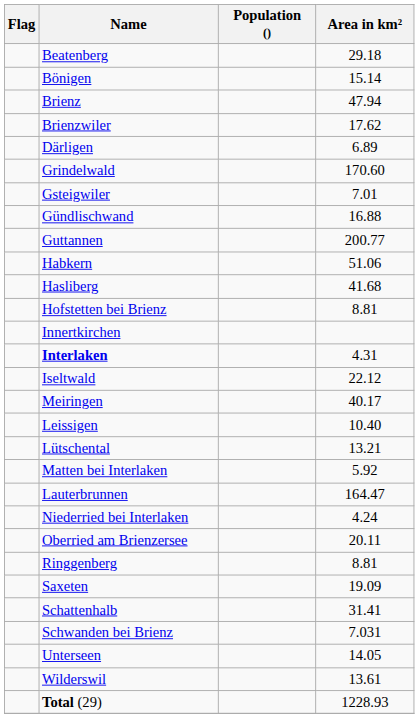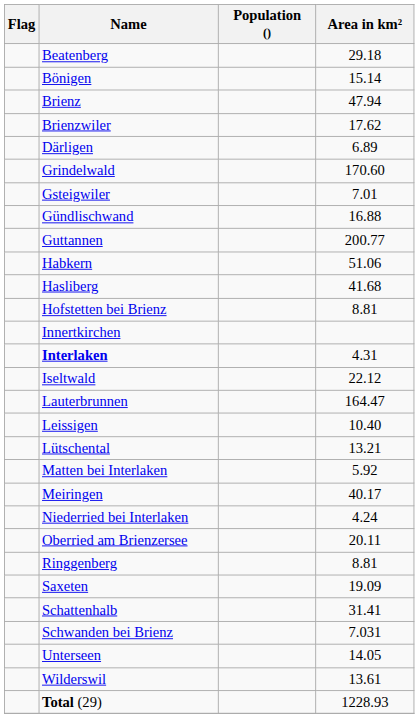rows swapped: Lauterbrunnen <-> Meiringen
